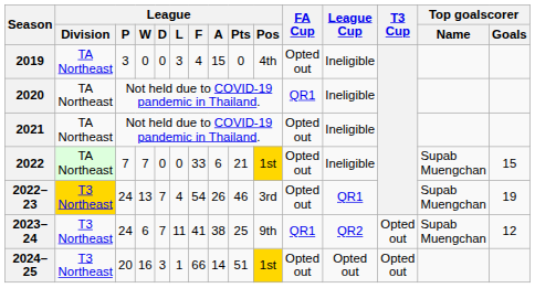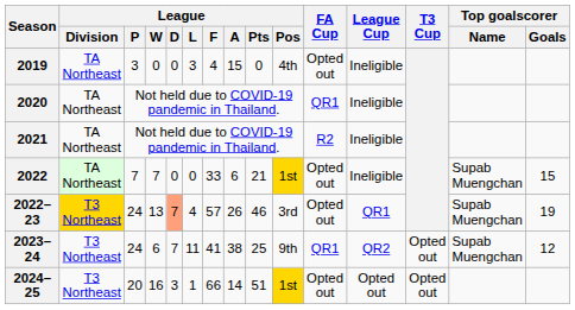2021 | FA Cup: Opted out -> R2
2022–23 | League / D: no background -> lightsalmon background
2022–23 | League / F: 54 -> 57
